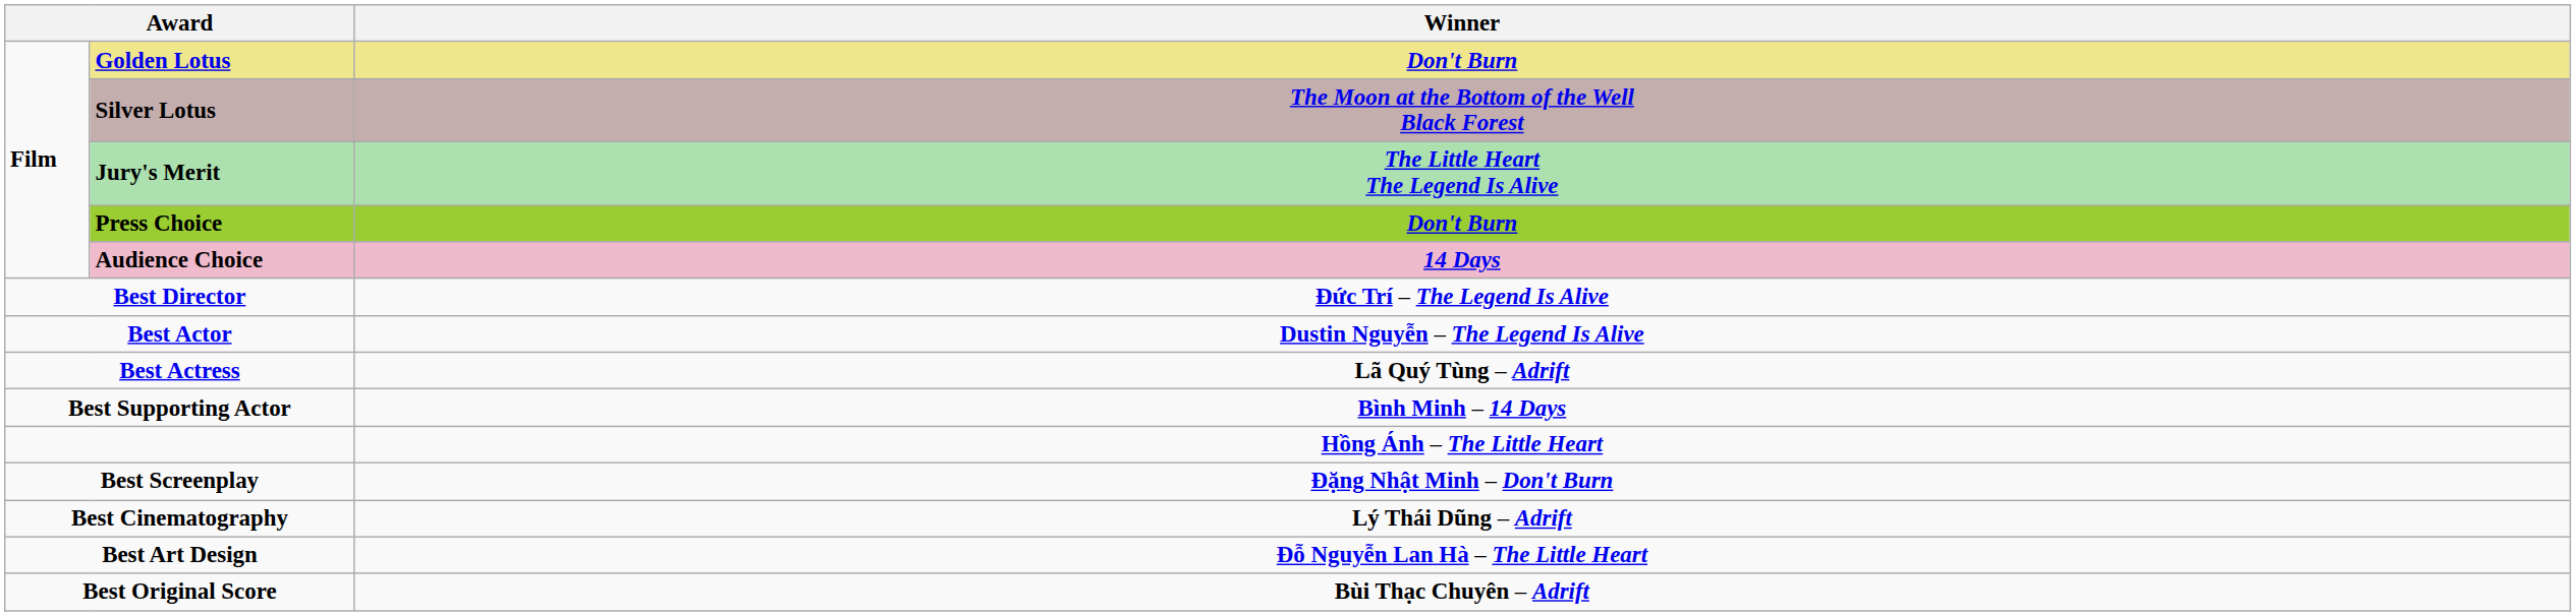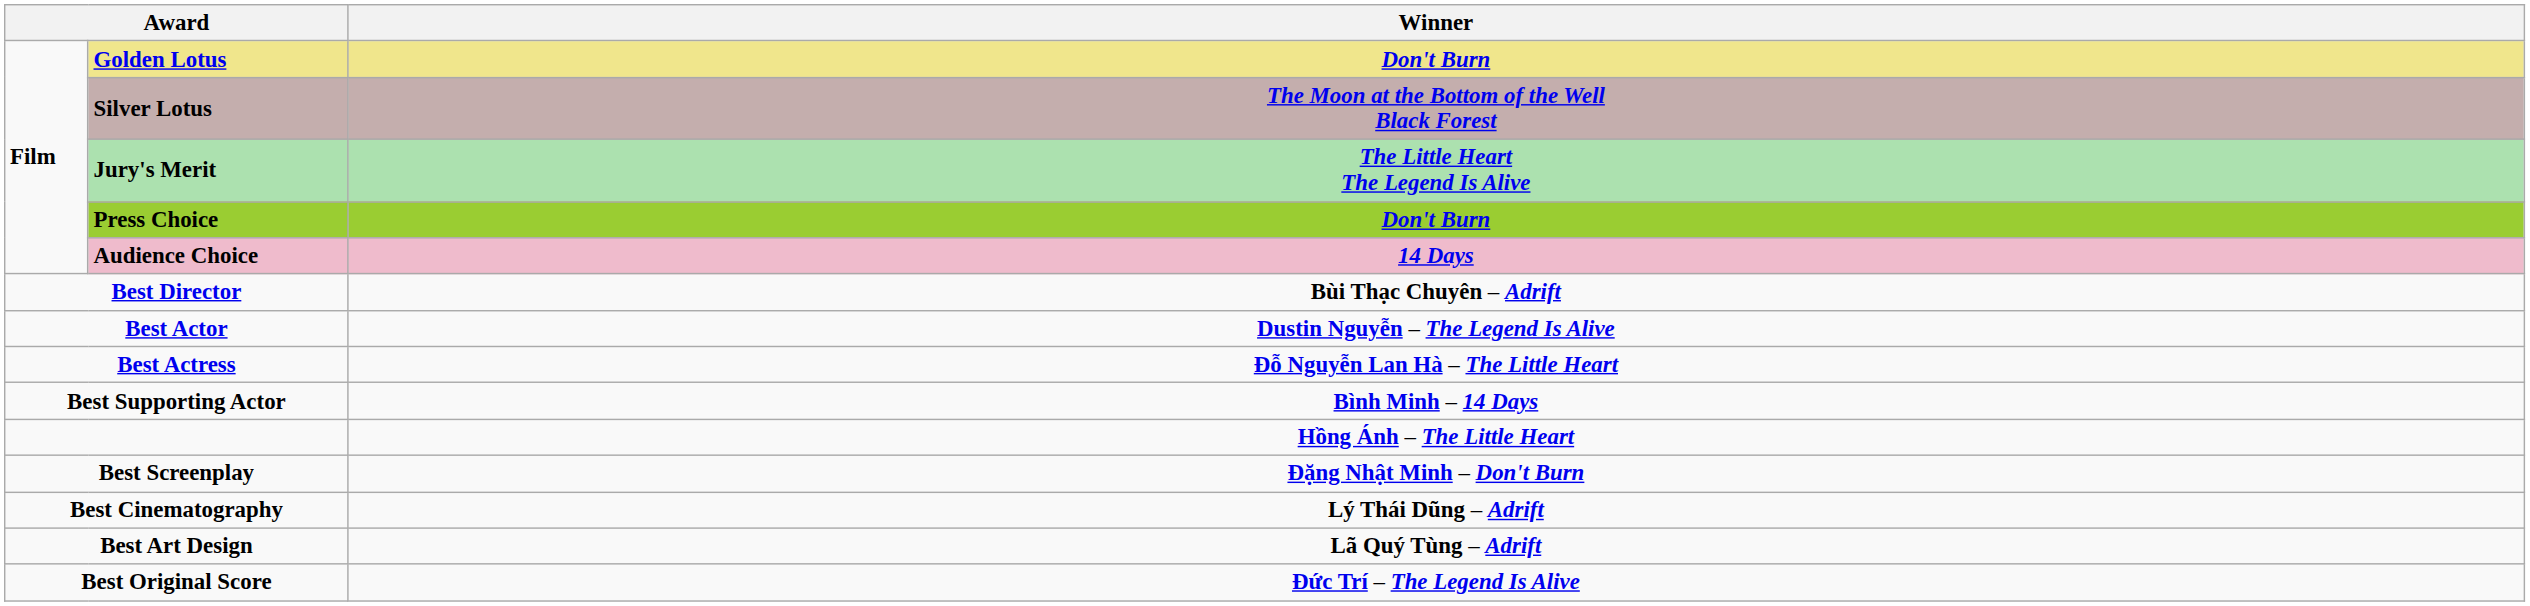Best Director | Winner: Đức Trí – The Legend Is Alive -> Bùi Thạc Chuyên – Adrift
Best Actress | Winner: Lã Quý Tùng – Adrift -> Đỗ Nguyễn Lan Hà – The Little Heart
Best Art Design | Winner: Đỗ Nguyễn Lan Hà – The Little Heart -> Lã Quý Tùng – Adrift
Best Original Score | Winner: Bùi Thạc Chuyên – Adrift -> Đức Trí – The Legend Is Alive
